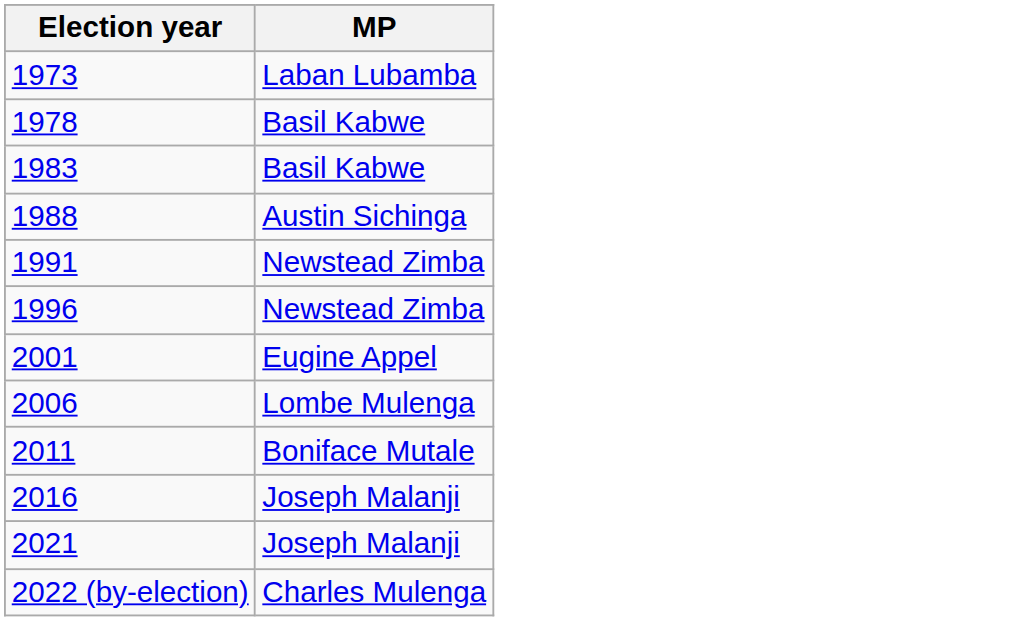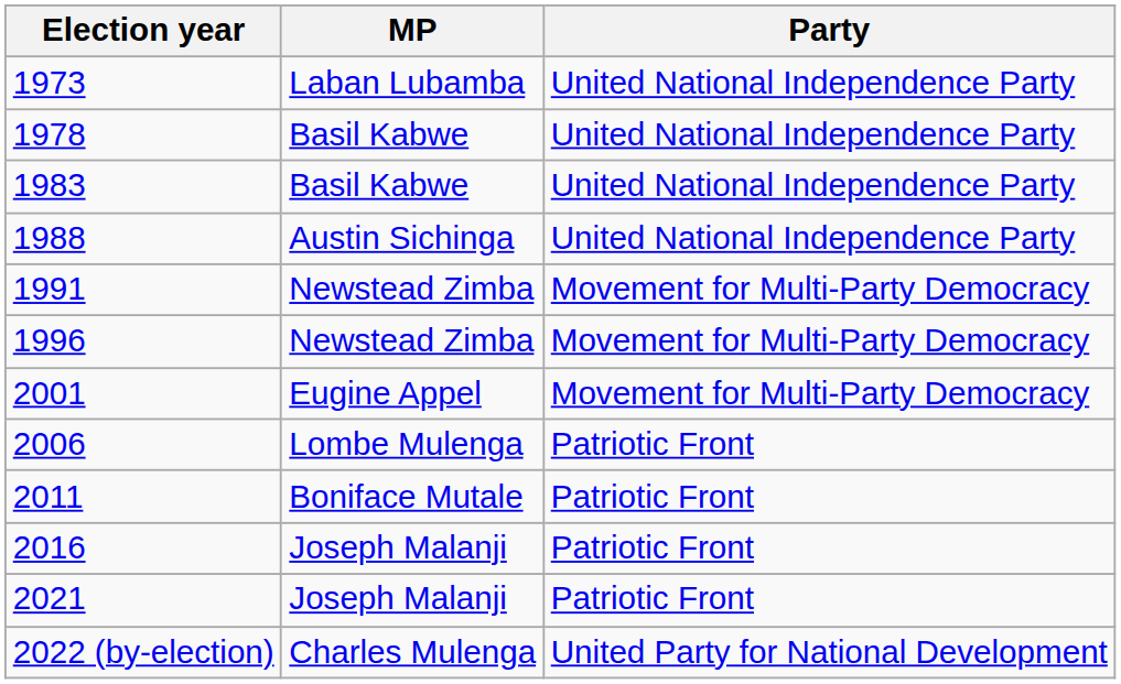+ column: Party | United National Independence Party | United National Independence Party | United National Independence Party | United National Independence Party | Movement for Multi-Party Democracy | Movement for Multi-Party Democracy | Movement for Multi-Party Democracy | Patriotic Front | Patriotic Front | Patriotic Front | Patriotic Front | United Party for National Development
